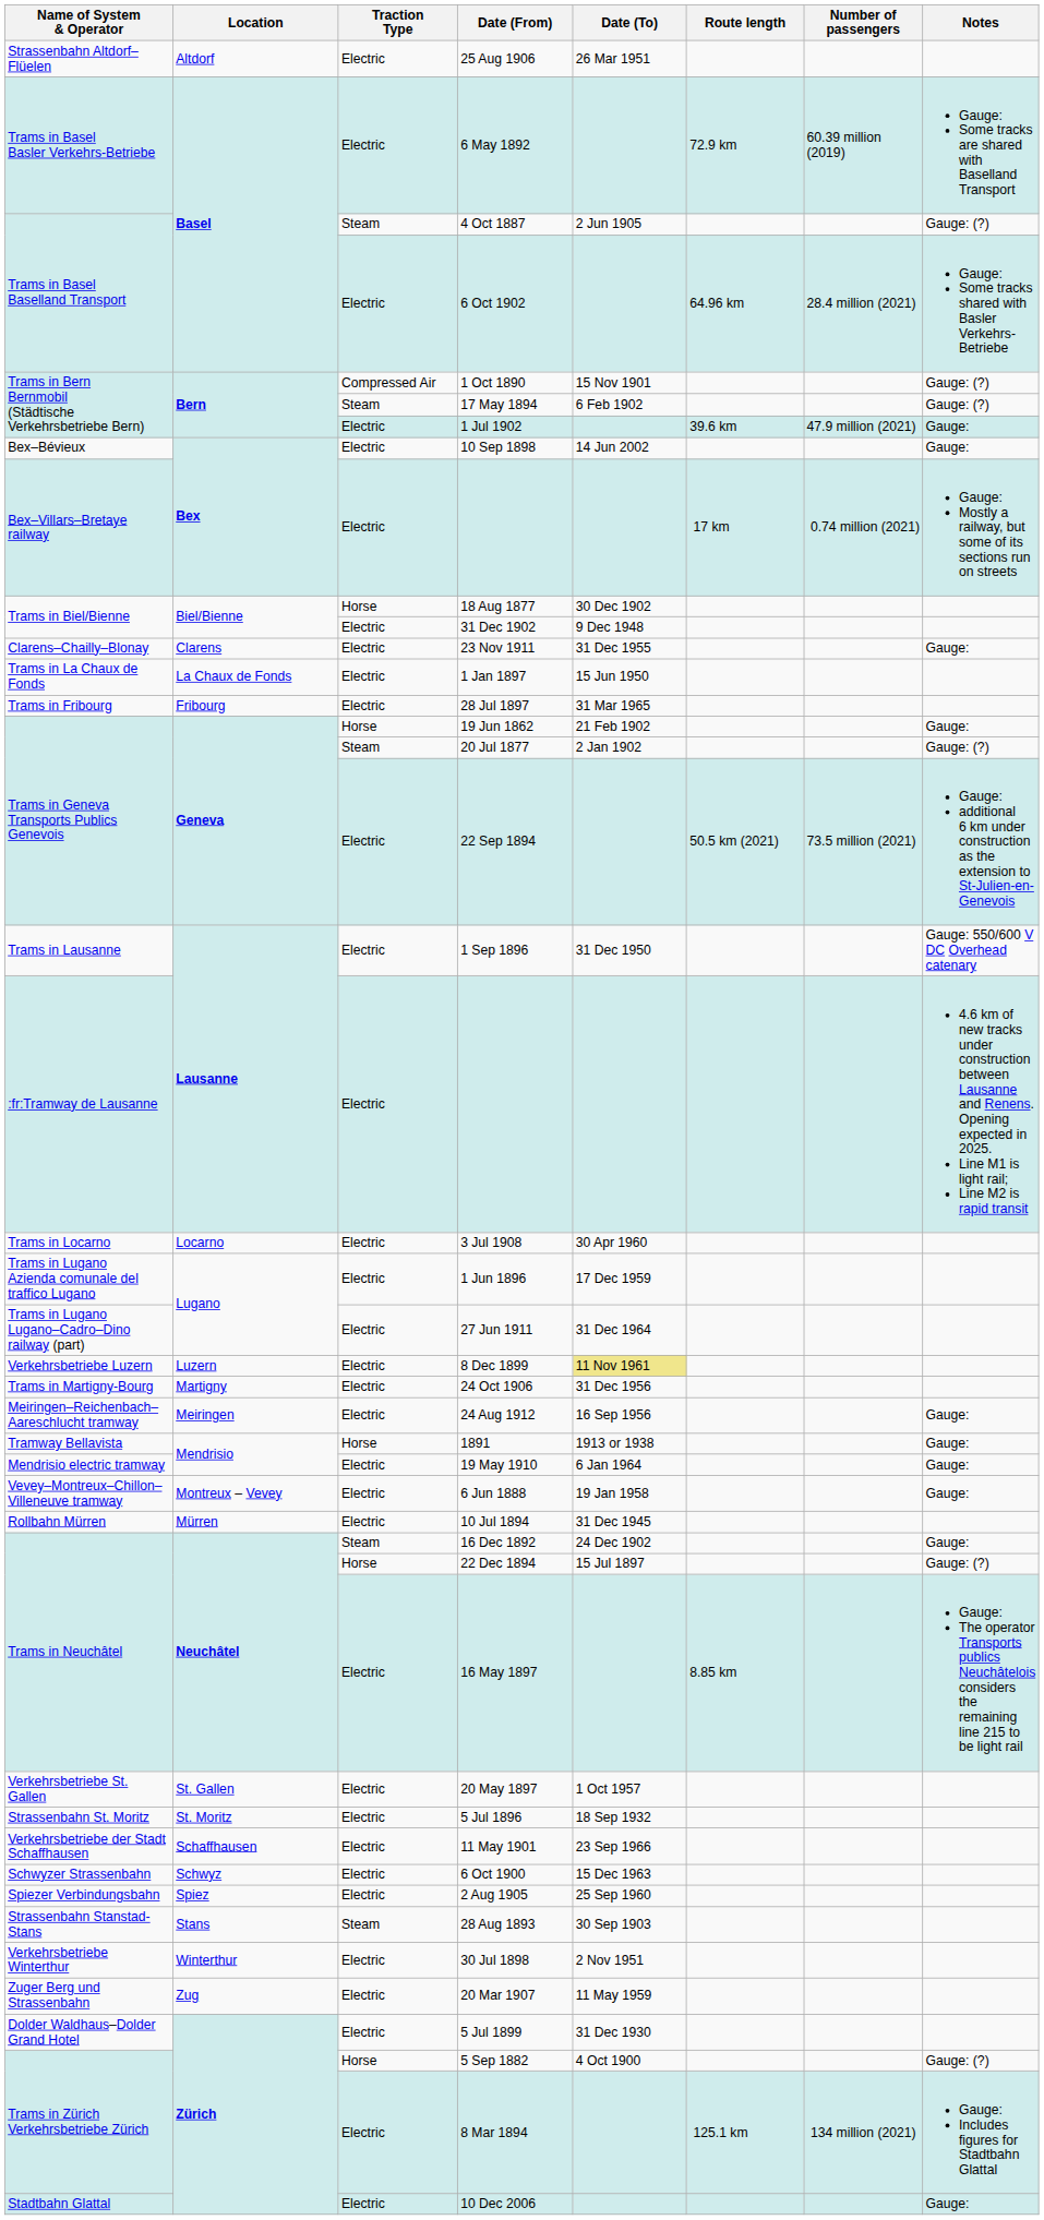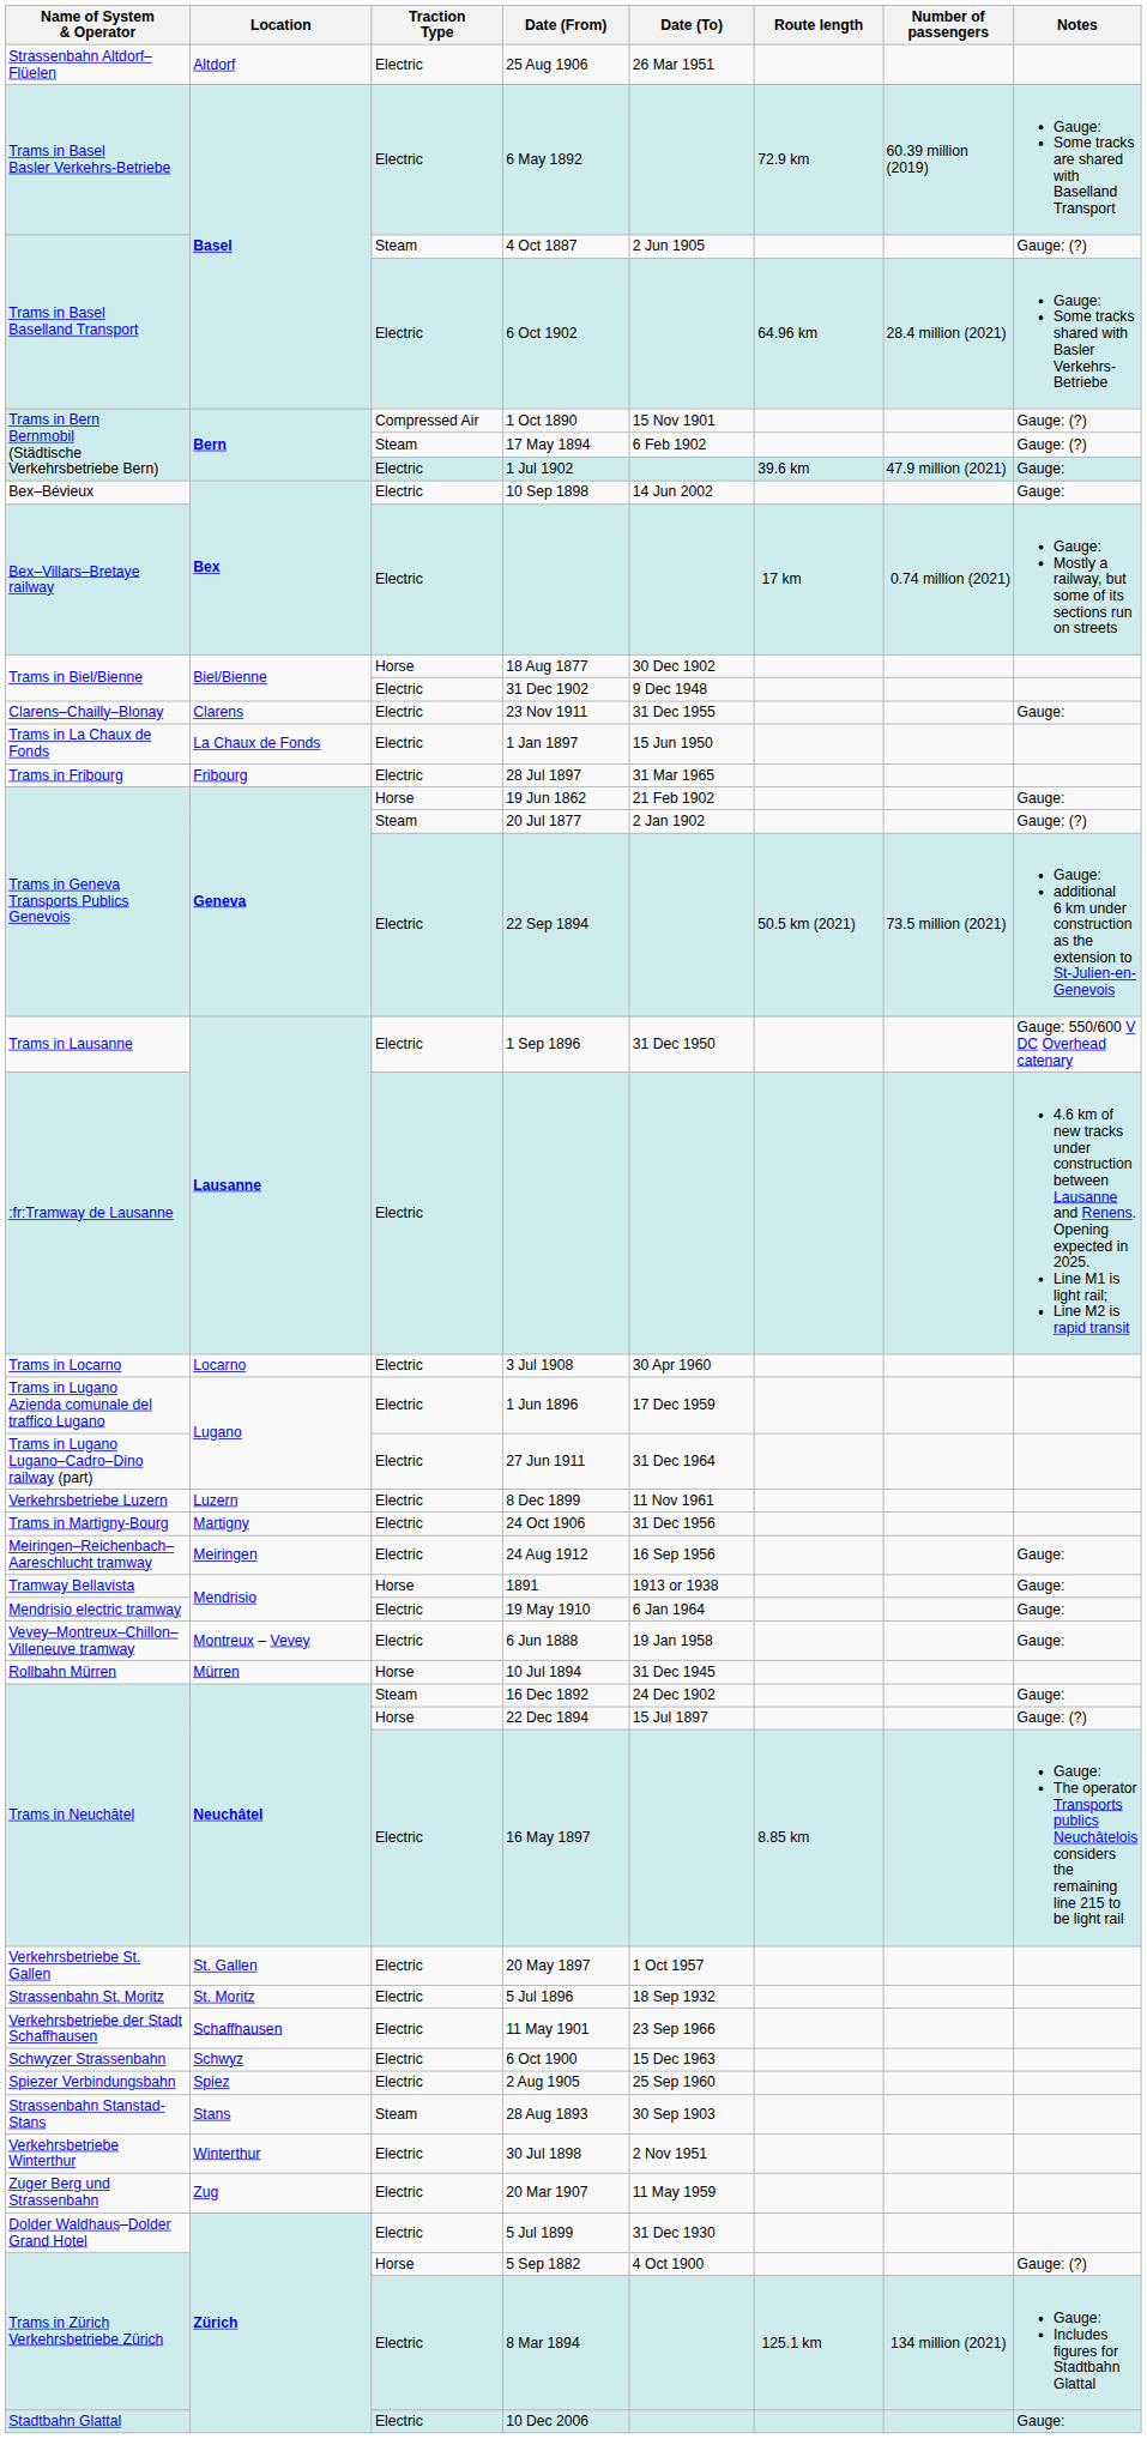8 Dec 1899 | Date (To): khaki background -> no background
10 Jul 1894 | Traction Type: Electric -> Horse
